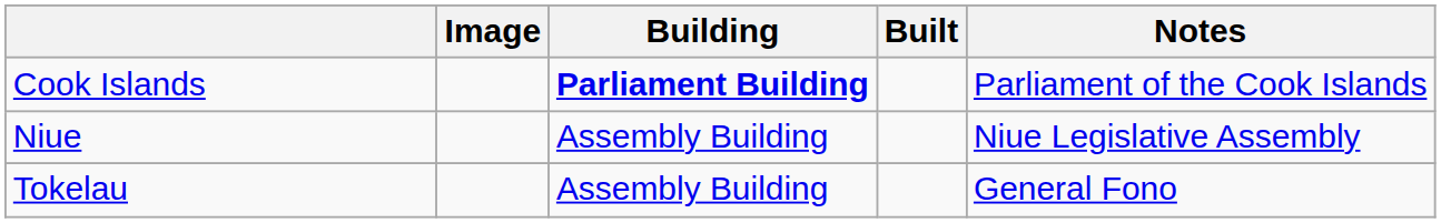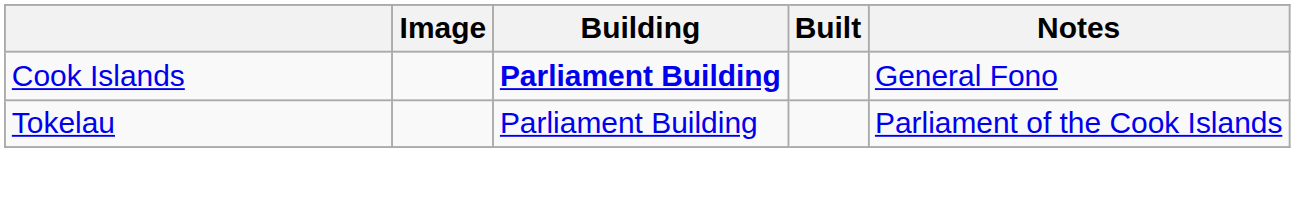Cook Islands | Notes: Parliament of the Cook Islands -> General Fono
- row: Niue | Assembly Building | Niue Legislative Assembly
Tokelau | Building: Assembly Building -> Parliament Building
Tokelau | Notes: General Fono -> Parliament of the Cook Islands
